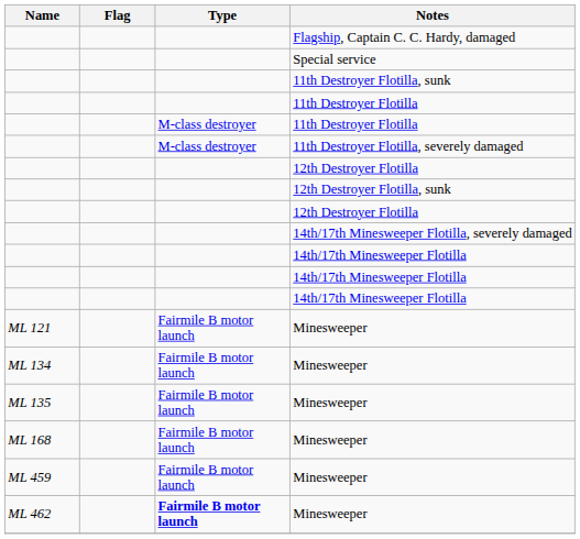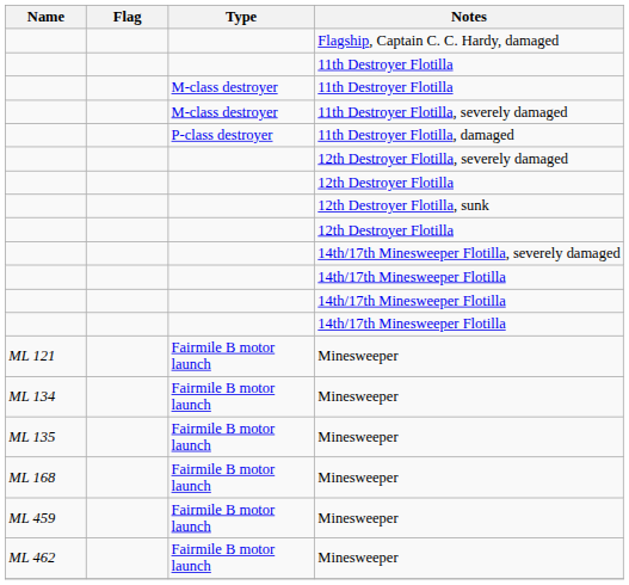- row: Special service
- row: 11th Destroyer Flotilla, sunk
+ row: P-class destroyer | 11th Destroyer Flotilla, damaged
+ row: 12th Destroyer Flotilla, severely damaged
ML 462 / Minesweeper | Type: bold -> normal
